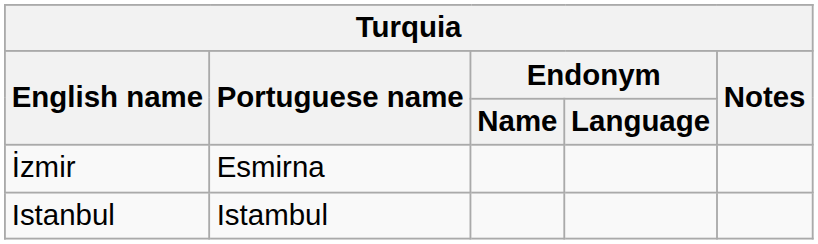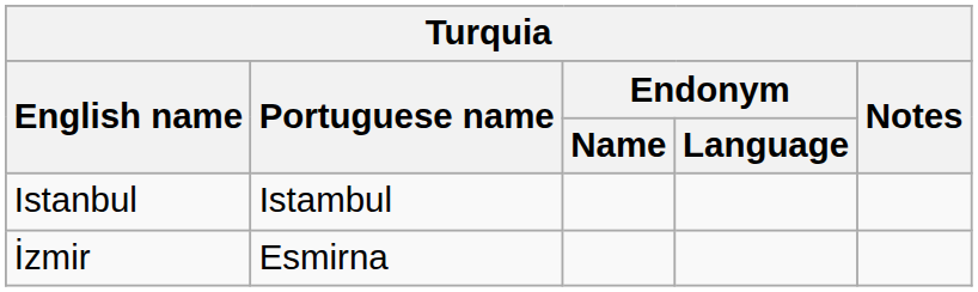rows swapped: Istanbul <-> İzmir
